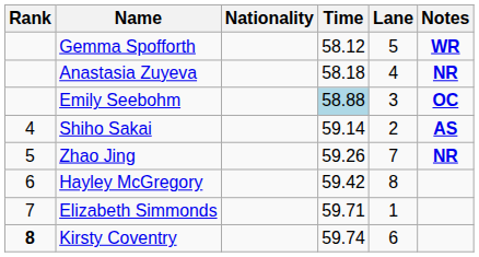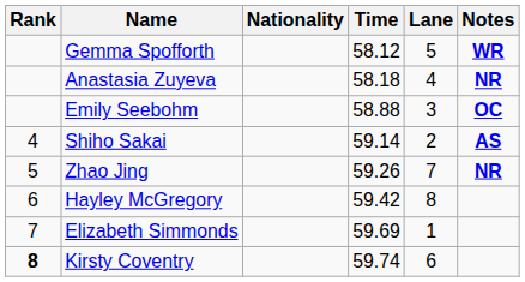Emily Seebohm | Time: lightblue background -> no background
Elizabeth Simmonds | Time: 59.71 -> 59.69
